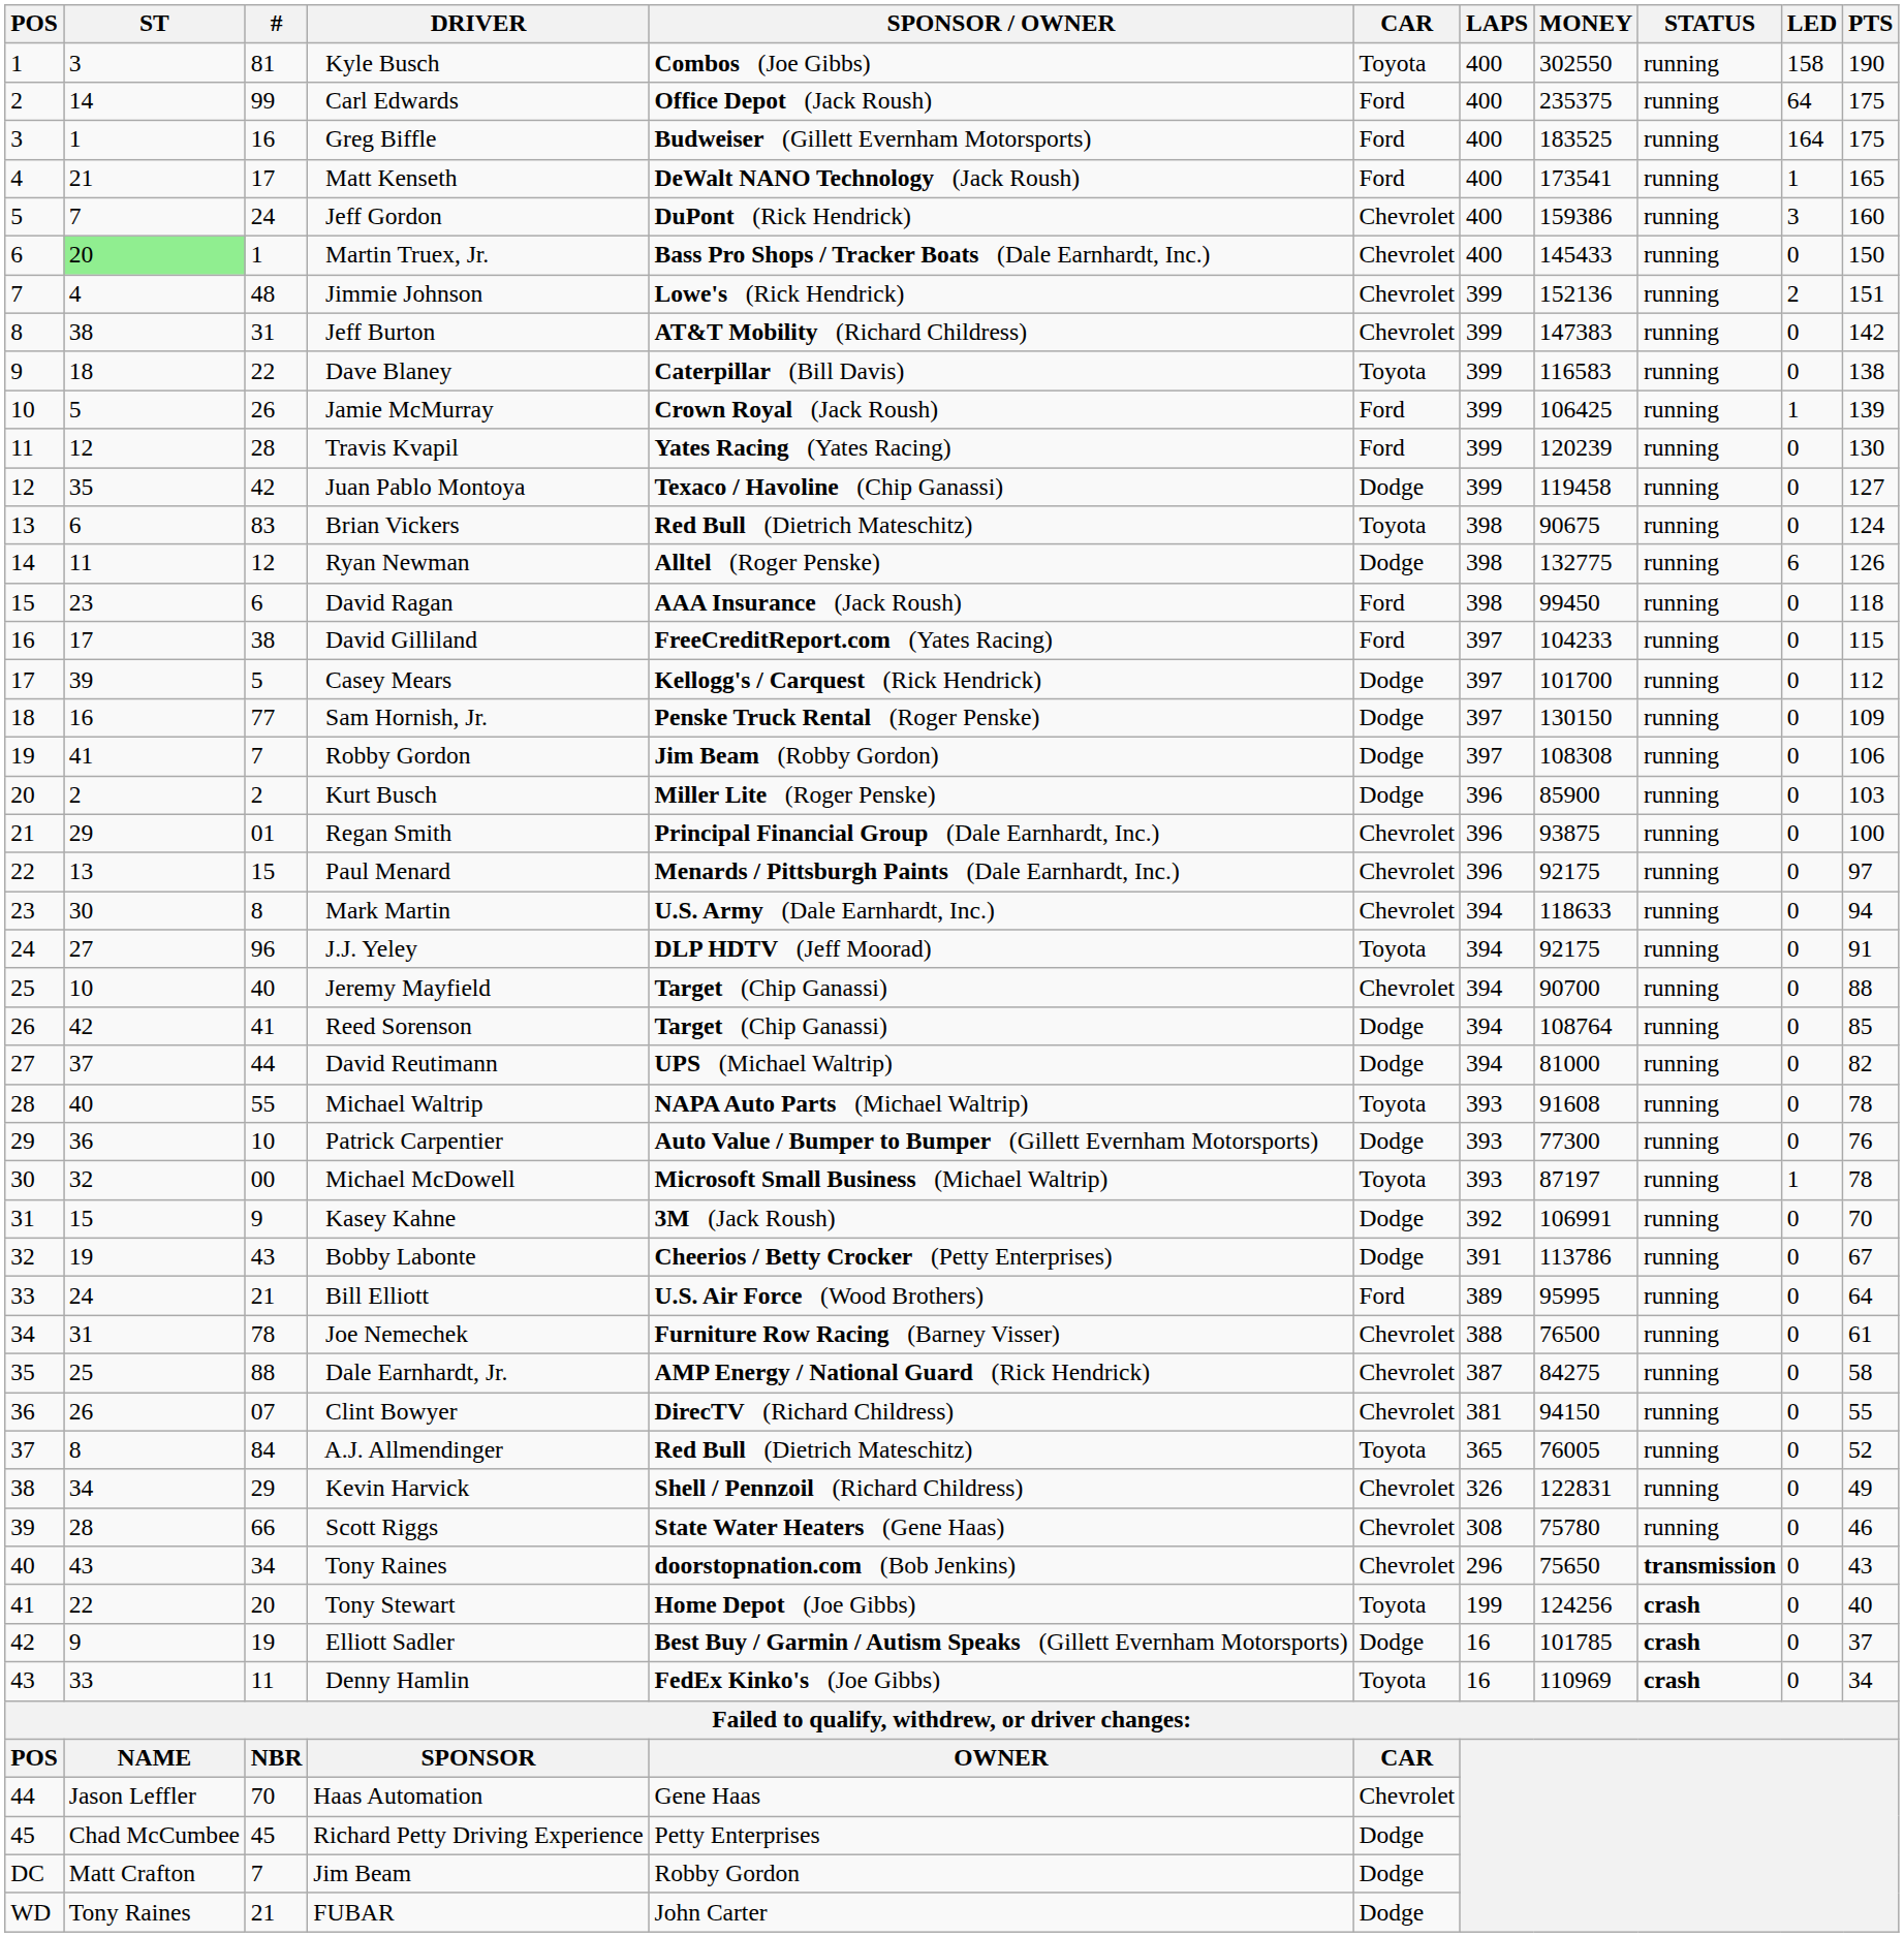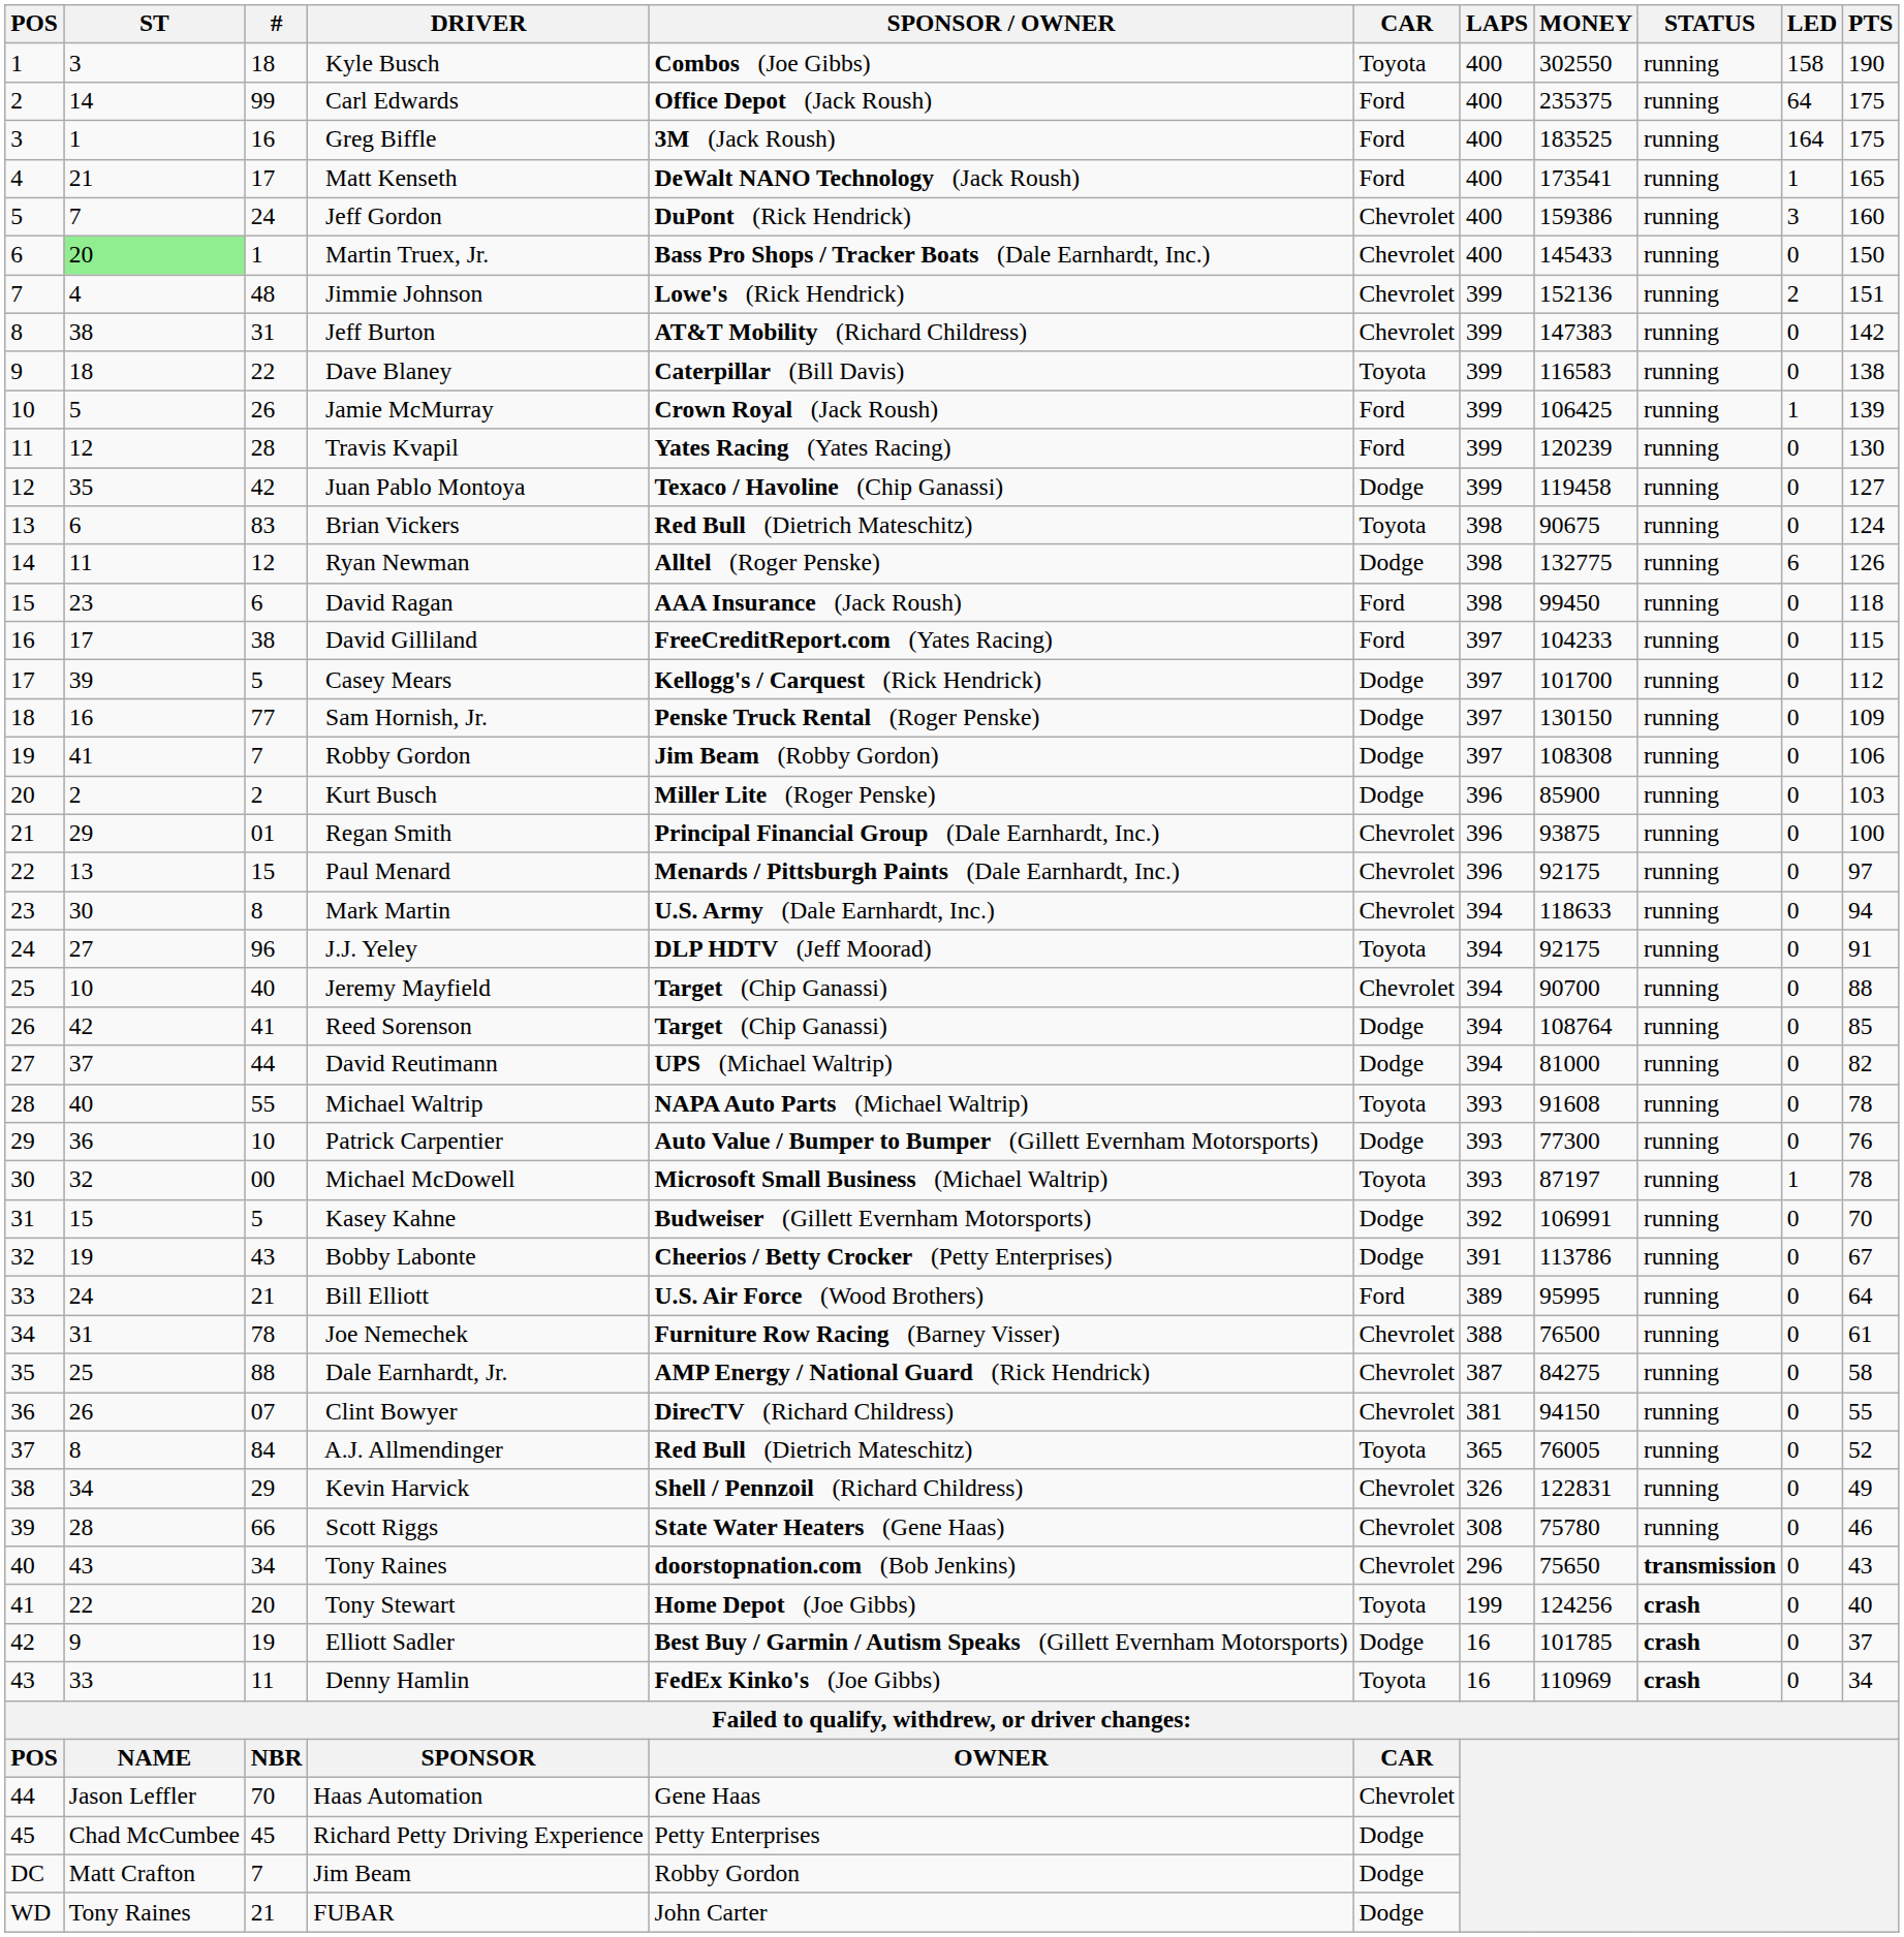Kyle Busch | #: 81 -> 18
Greg Biffle | SPONSOR / OWNER: Budweiser (Gillett Evernham Motorsports) -> 3M (Jack Roush)
Kasey Kahne | #: 9 -> 5
Kasey Kahne | SPONSOR / OWNER: 3M (Jack Roush) -> Budweiser (Gillett Evernham Motorsports)
